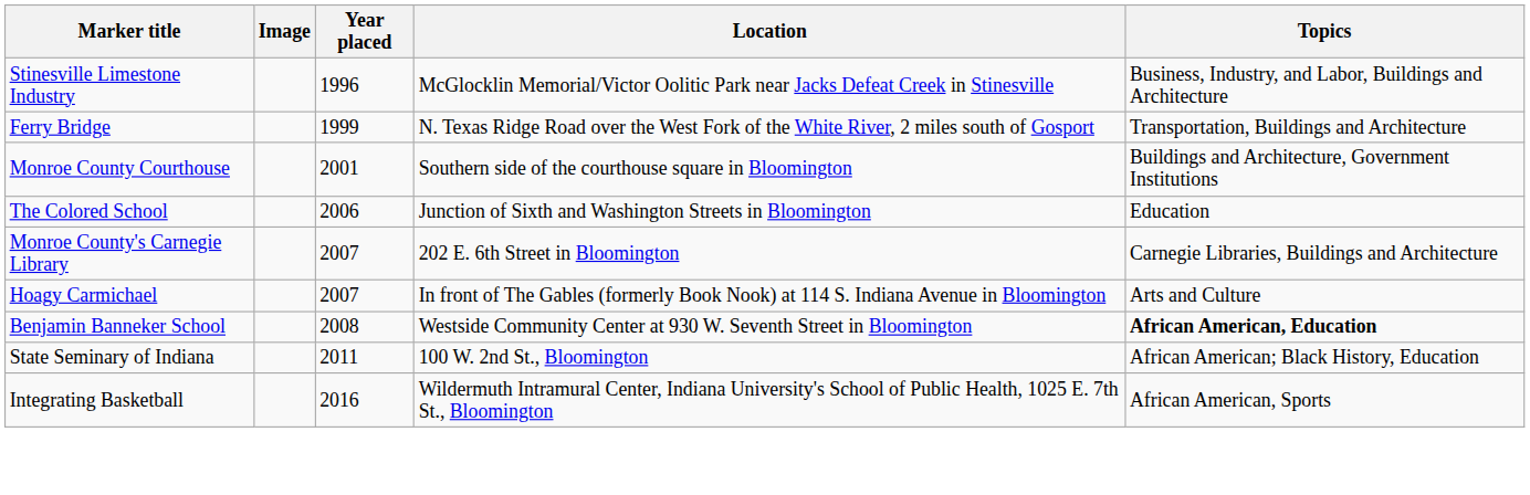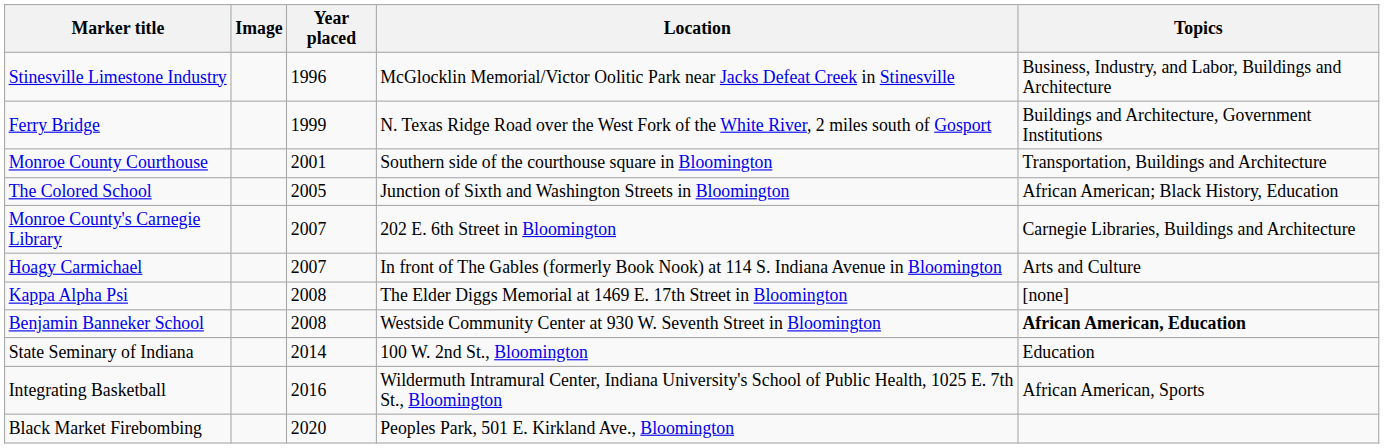Ferry Bridge | Topics: Transportation, Buildings and Architecture -> Buildings and Architecture, Government Institutions
Monroe County Courthouse | Topics: Buildings and Architecture, Government Institutions -> Transportation, Buildings and Architecture
The Colored School | Year placed: 2006 -> 2005
The Colored School | Topics: Education -> African American; Black History, Education
+ row: Kappa Alpha Psi | 2008 | The Elder Diggs Memorial at 1469 E. 17th Street in Bloomington | [none]
State Seminary of Indiana | Year placed: 2011 -> 2014
State Seminary of Indiana | Topics: African American; Black History, Education -> Education
+ row: Black Market Firebombing | 2020 | Peoples Park, 501 E. Kirkland Ave., Bloomington
